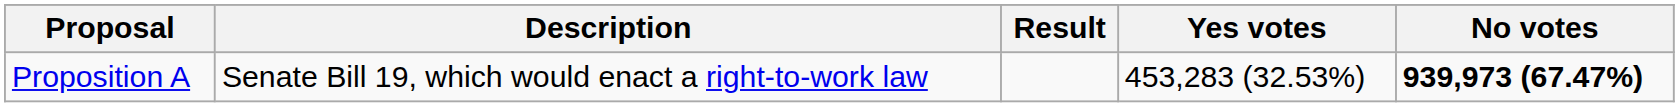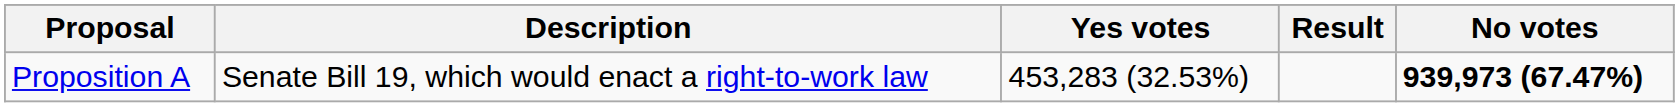columns swapped: Result <-> Yes votes
